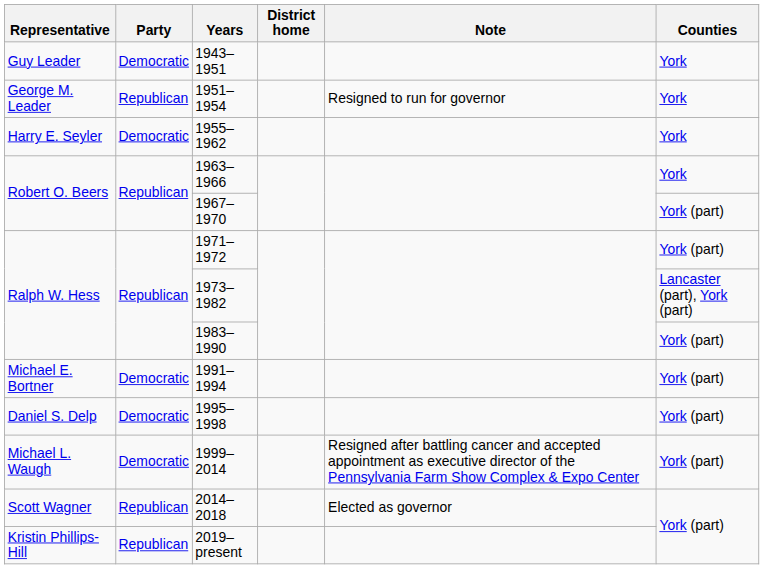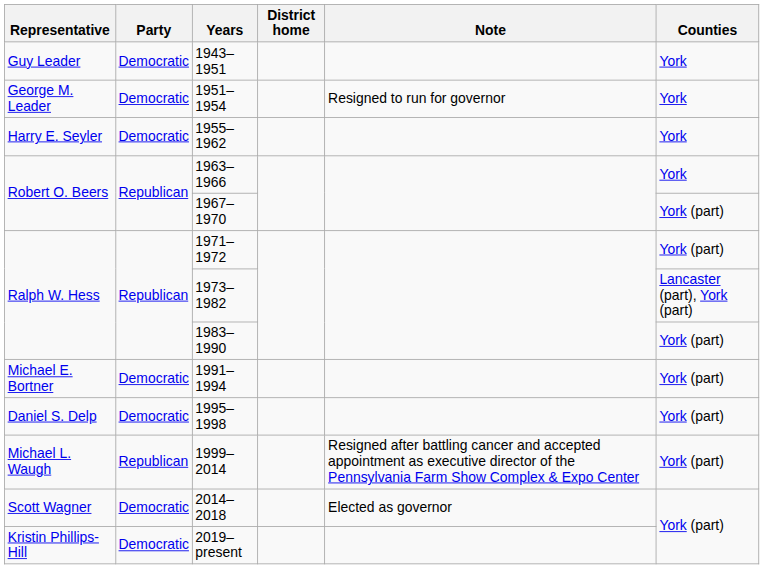1951–1954 | Party: Republican -> Democratic
1999–2014 | Party: Democratic -> Republican
2014–2018 | Party: Republican -> Democratic
2019–present | Party: Republican -> Democratic
